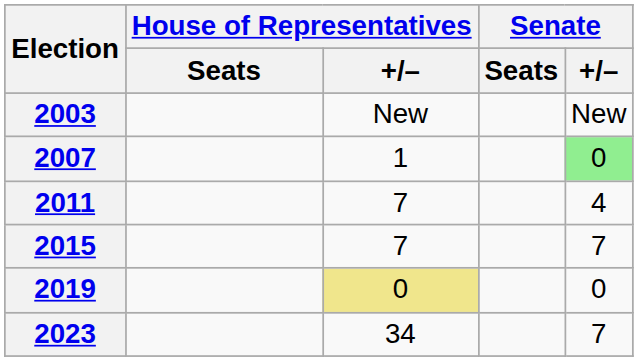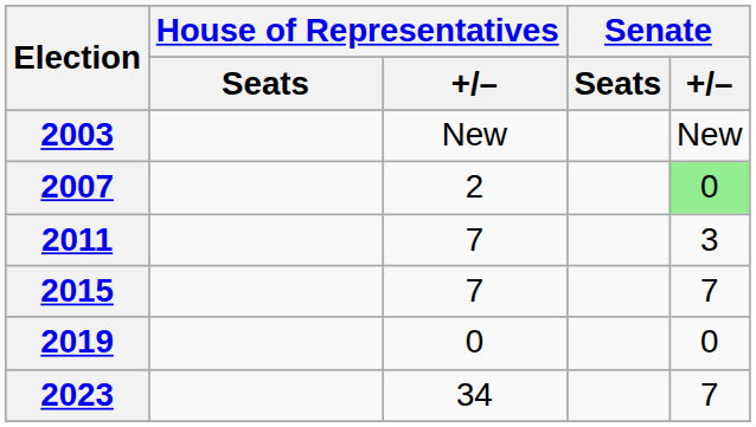2007 | House of Representatives / +/–: 1 -> 2
2011 | Senate / +/–: 4 -> 3
2019 | House of Representatives / +/–: khaki background -> no background
